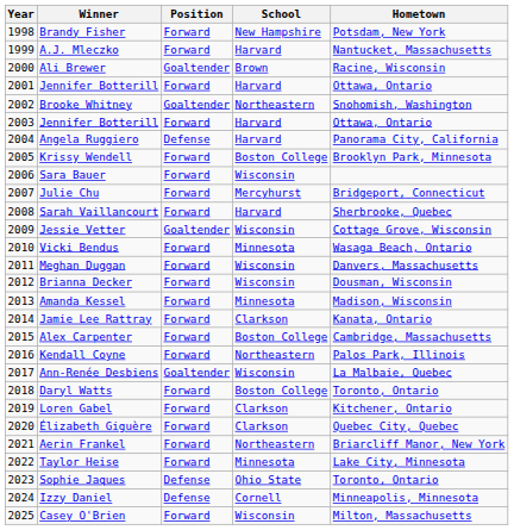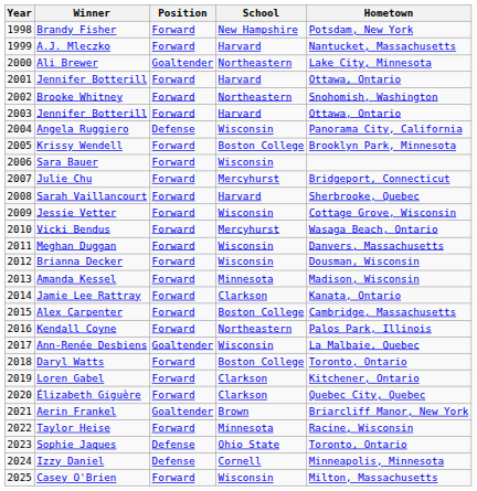Ali Brewer | School: Brown -> Northeastern
Ali Brewer | Hometown: Racine, Wisconsin -> Lake City, Minnesota
Brooke Whitney | Position: Goaltender -> Forward
Angela Ruggiero | School: Harvard -> Wisconsin
Jessie Vetter | Position: Goaltender -> Forward
Vicki Bendus | School: Minnesota -> Mercyhurst
Aerin Frankel | Position: Forward -> Goaltender
Aerin Frankel | School: Northeastern -> Brown
Taylor Heise | Hometown: Lake City, Minnesota -> Racine, Wisconsin
